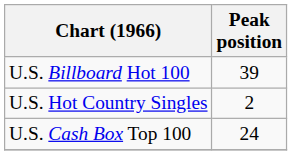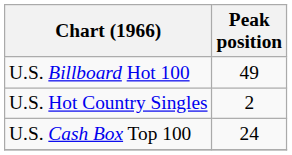U.S. Billboard Hot 100 | Peak position: 39 -> 49
